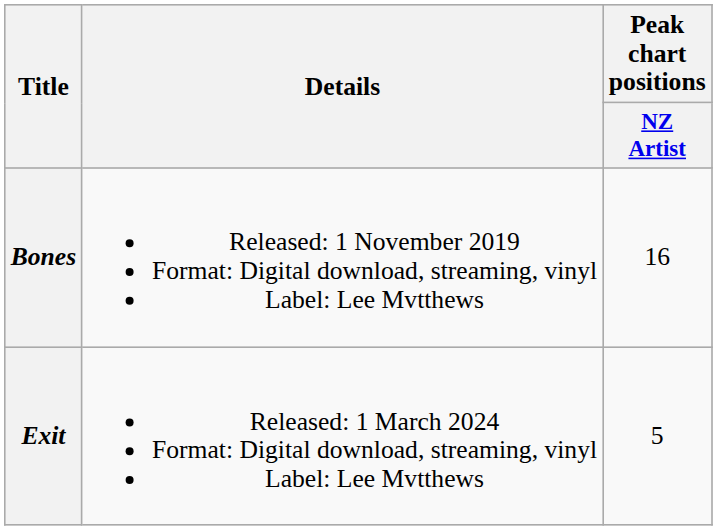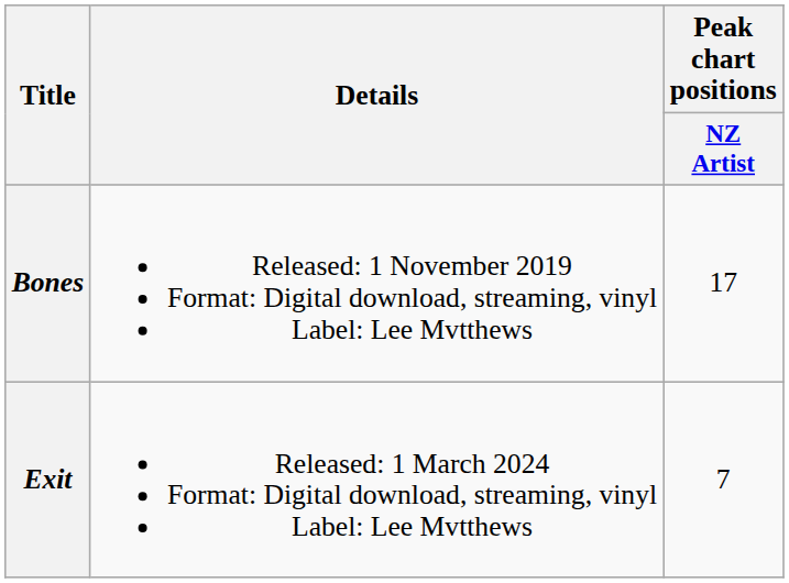Bones | Peak chart positions / NZ Artist: 16 -> 17
Exit | Peak chart positions / NZ Artist: 5 -> 7
